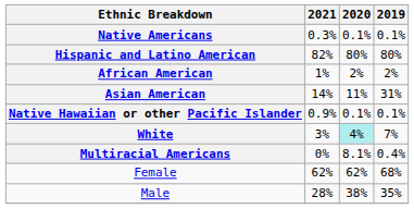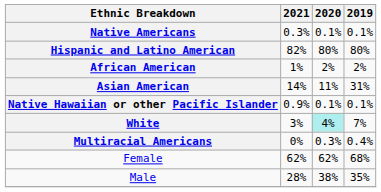Multiracial Americans | 2020: 8.1% -> 0.3%
